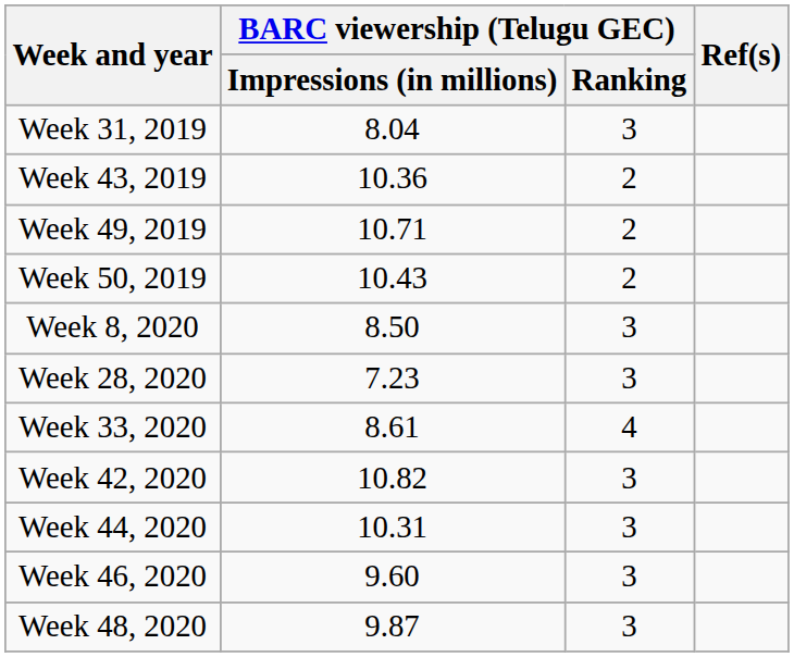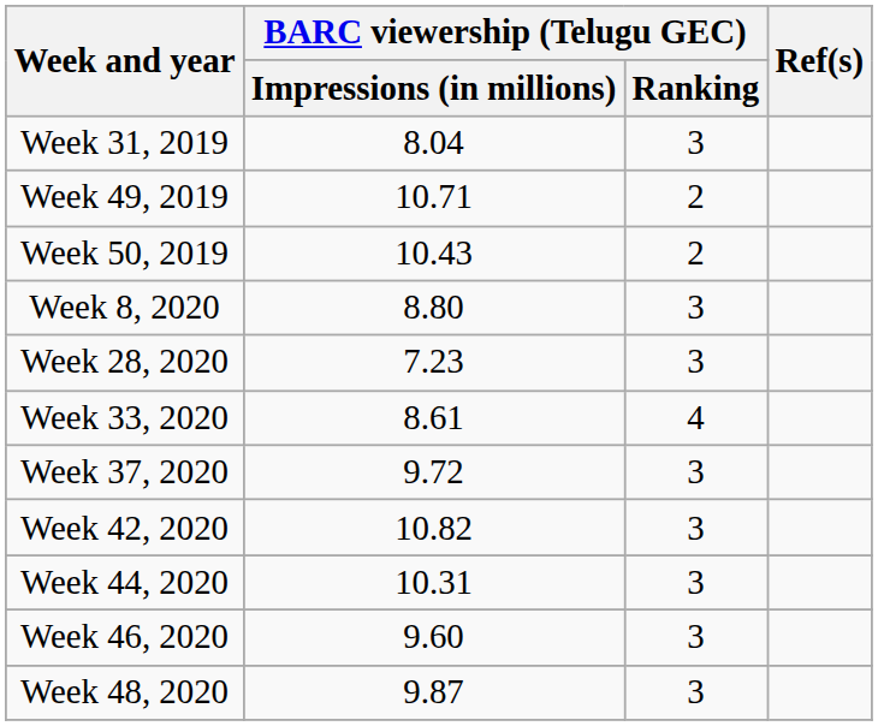- row: Week 43, 2019 | 10.36 | 2
Week 8, 2020 | BARC viewership (Telugu GEC) / Impressions (in millions): 8.50 -> 8.80
+ row: Week 37, 2020 | 9.72 | 3
